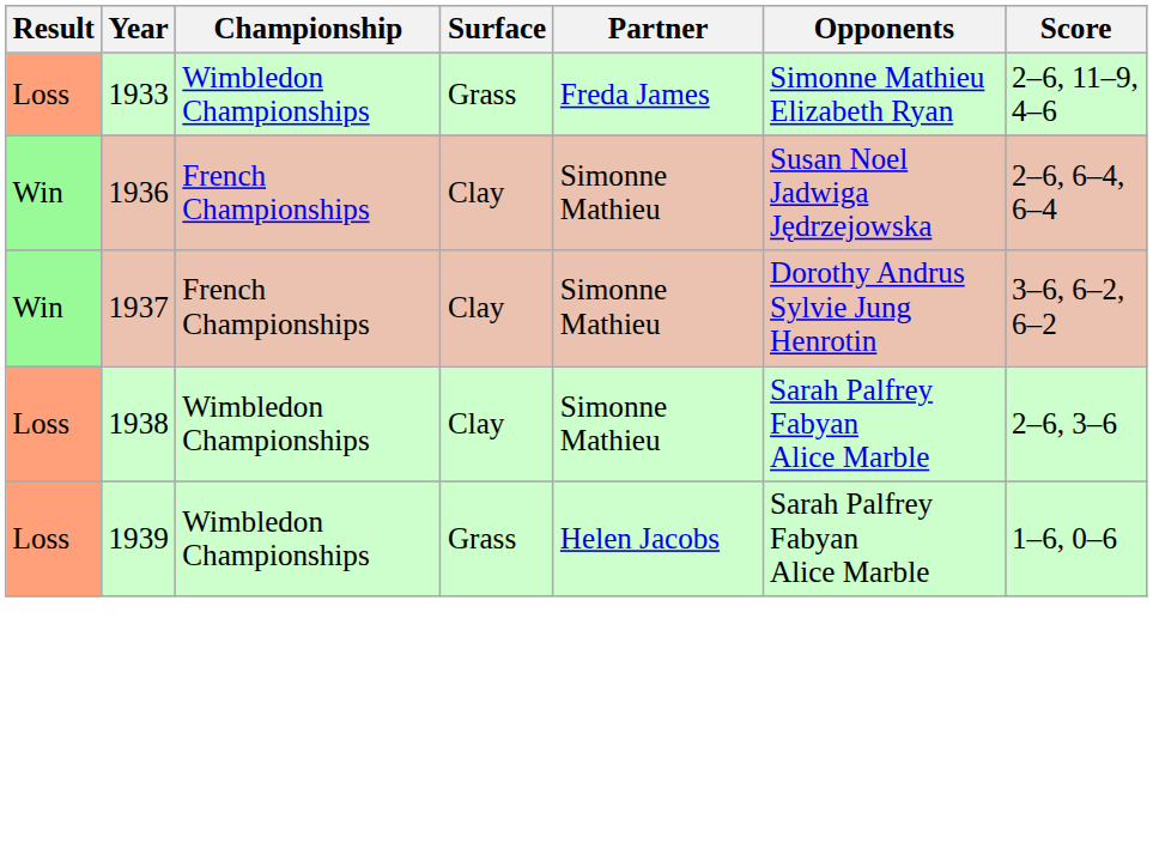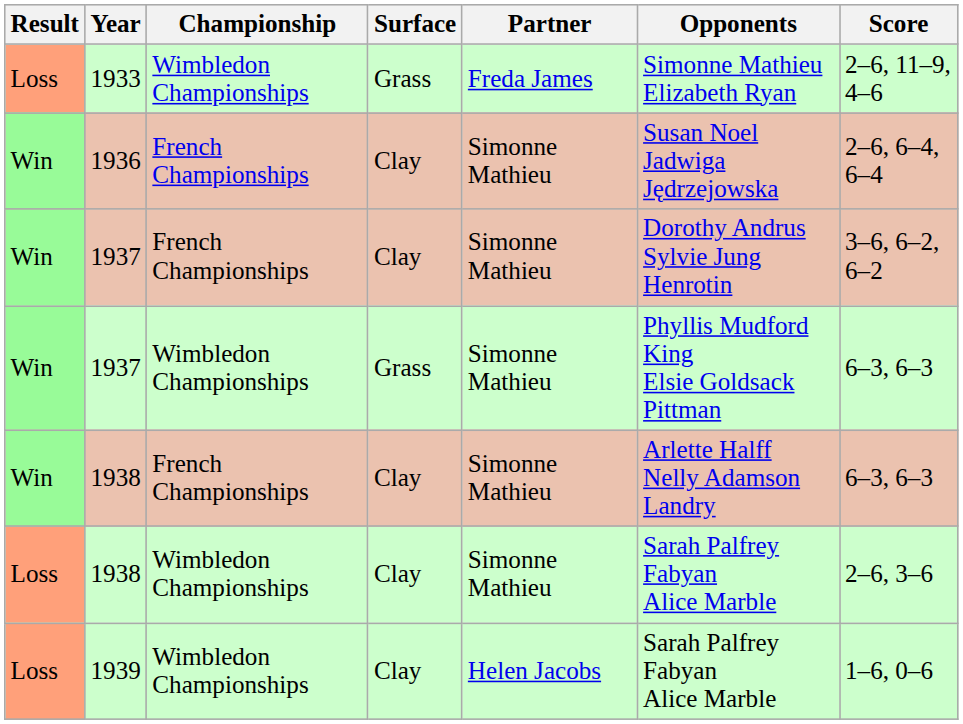+ row: Win | 1937 | Wimbledon Championships | Grass | Simonne Mathieu | Phyllis Mudford King Elsie Goldsack Pittman | 6–3, 6–3
+ row: Win | 1938 | French Championships | Clay | Simonne Mathieu | Arlette Halff Nelly Adamson Landry | 6–3, 6–3
1939 | Surface: Grass -> Clay
